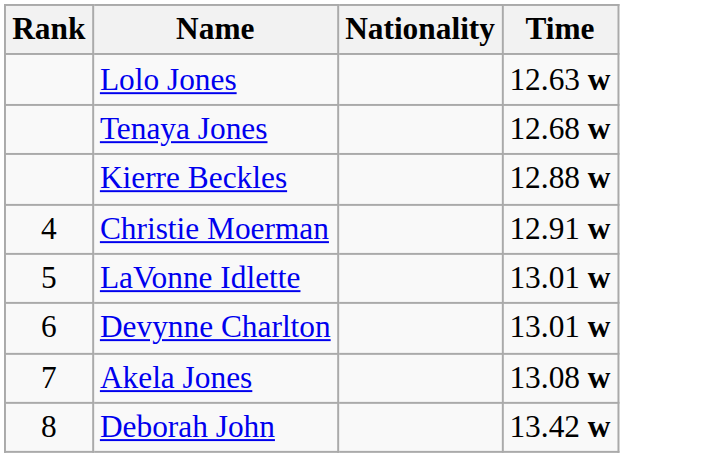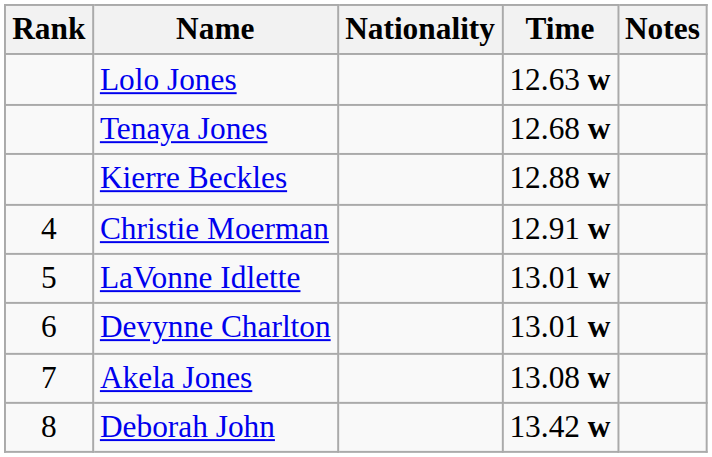+ column: Notes
